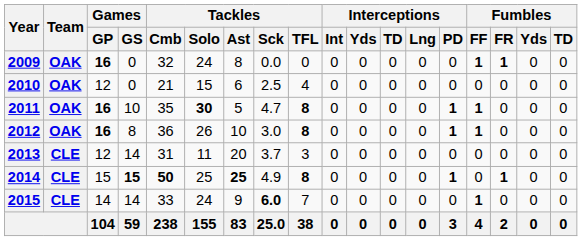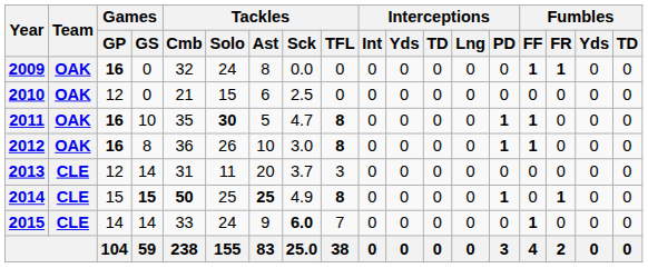2010 | Tackles / TFL: 4 -> 0
